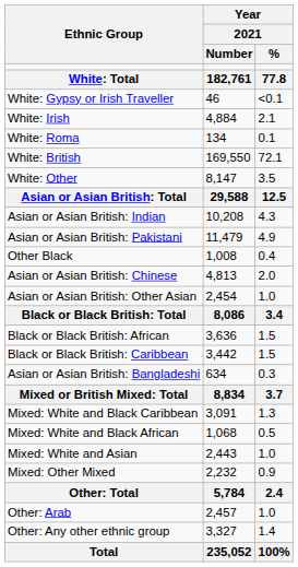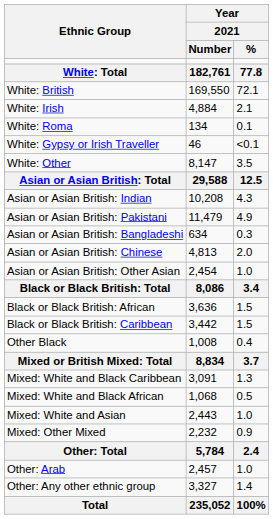rows swapped: White: British <-> White: Gypsy or Irish Traveller
rows swapped: Asian or Asian British: Bangladeshi <-> Other Black
